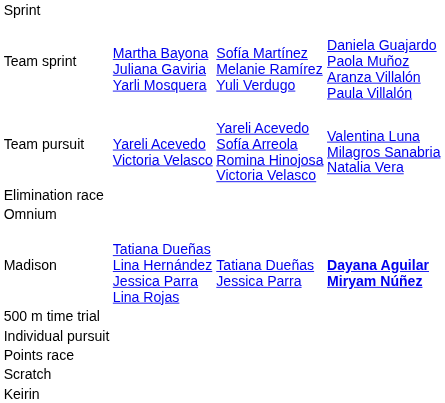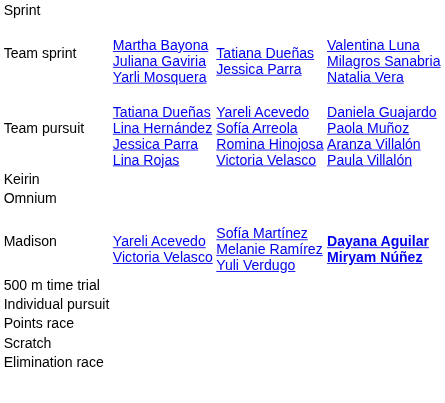Team sprint | column 3: Sofía Martínez Melanie Ramírez Yuli Verdugo -> Tatiana Dueñas Jessica Parra
Team sprint | column 4: Daniela Guajardo Paola Muñoz Aranza Villalón Paula Villalón -> Valentina Luna Milagros Sanabria Natalia Vera
Team pursuit | column 2: Yareli Acevedo Victoria Velasco -> Tatiana Dueñas Lina Hernández Jessica Parra Lina Rojas
Team pursuit | column 4: Valentina Luna Milagros Sanabria Natalia Vera -> Daniela Guajardo Paola Muñoz Aranza Villalón Paula Villalón
rows swapped: Keirin <-> Elimination race
Madison | column 2: Tatiana Dueñas Lina Hernández Jessica Parra Lina Rojas -> Yareli Acevedo Victoria Velasco
Madison | column 3: Tatiana Dueñas Jessica Parra -> Sofía Martínez Melanie Ramírez Yuli Verdugo
